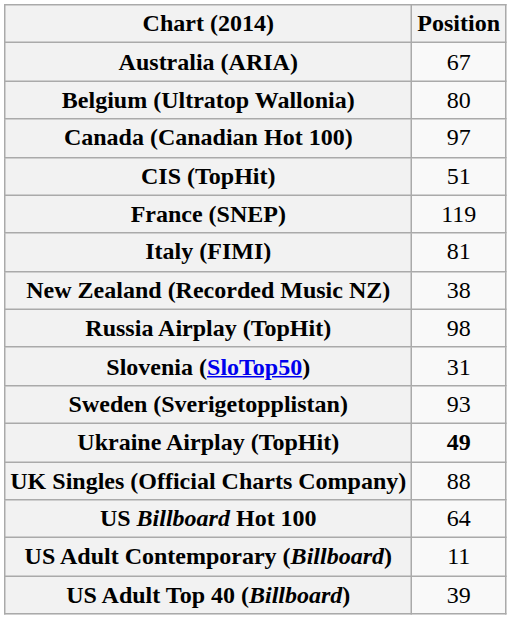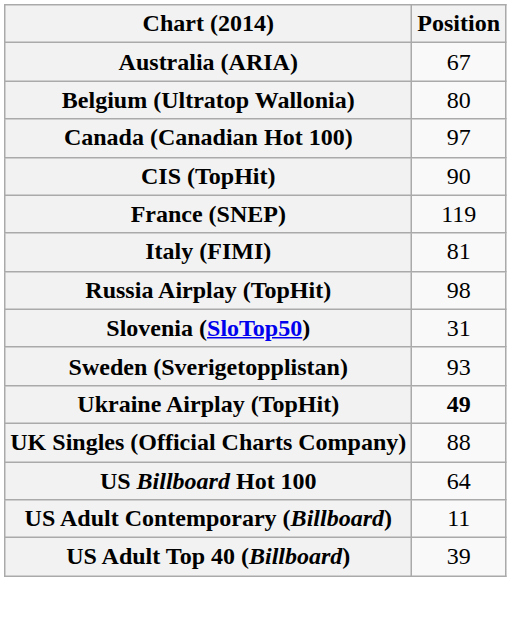CIS (TopHit) | Position: 51 -> 90
- row: New Zealand (Recorded Music NZ) | 38
